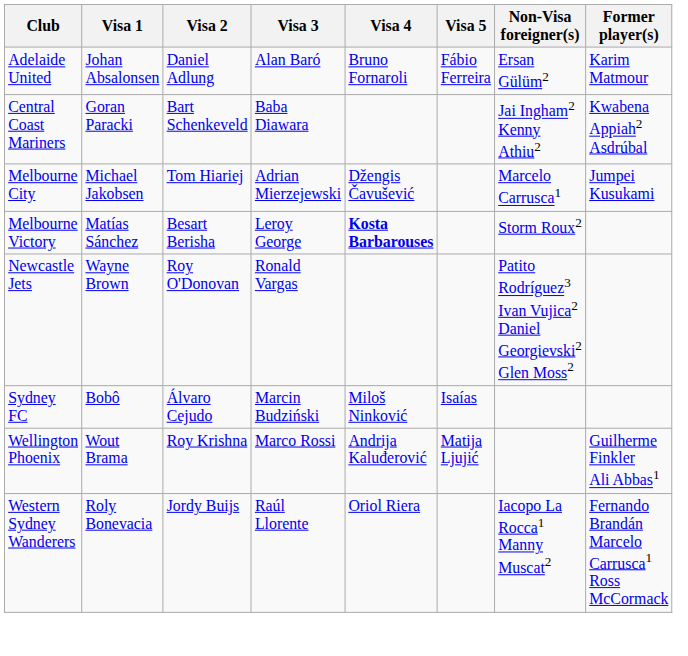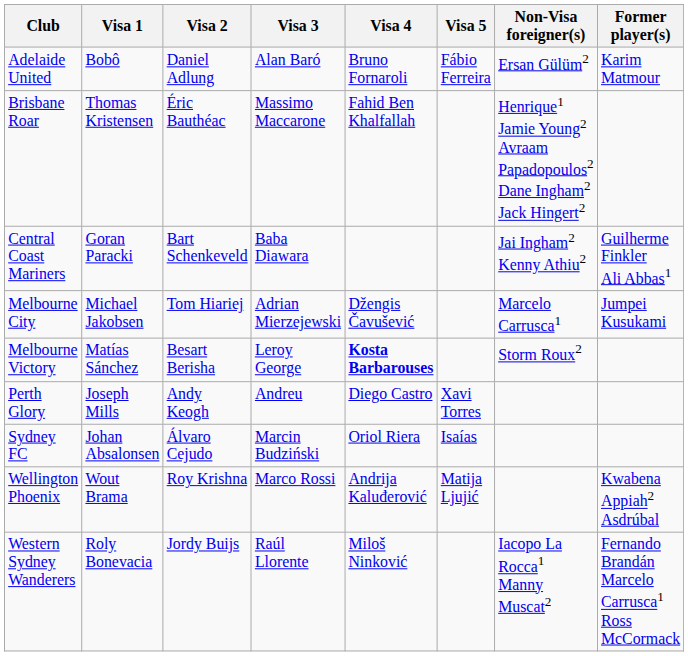Adelaide United | Visa 1: Johan Absalonsen -> Bobô
+ row: Brisbane Roar | Thomas Kristensen | Éric Bauthéac | Massimo Maccarone | Fahid Ben Khalfallah | Henrique1 Jamie Young2 Avraam Papadopoulos2 Dane Ingham2 Jack Hingert2
Central Coast Mariners | Former player(s): Kwabena Appiah2 Asdrúbal -> Guilherme Finkler Ali Abbas1
- row: Newcastle Jets | Wayne Brown | Roy O'Donovan | Ronald Vargas | Patito Rodríguez3 Ivan Vujica2 Daniel Georgievski2 Glen Moss2
+ row: Perth Glory | Joseph Mills | Andy Keogh | Andreu | Diego Castro | Xavi Torres
Sydney FC | Visa 1: Bobô -> Johan Absalonsen
Sydney FC | Visa 4: Miloš Ninković -> Oriol Riera
Wellington Phoenix | Former player(s): Guilherme Finkler Ali Abbas1 -> Kwabena Appiah2 Asdrúbal
Western Sydney Wanderers | Visa 4: Oriol Riera -> Miloš Ninković
